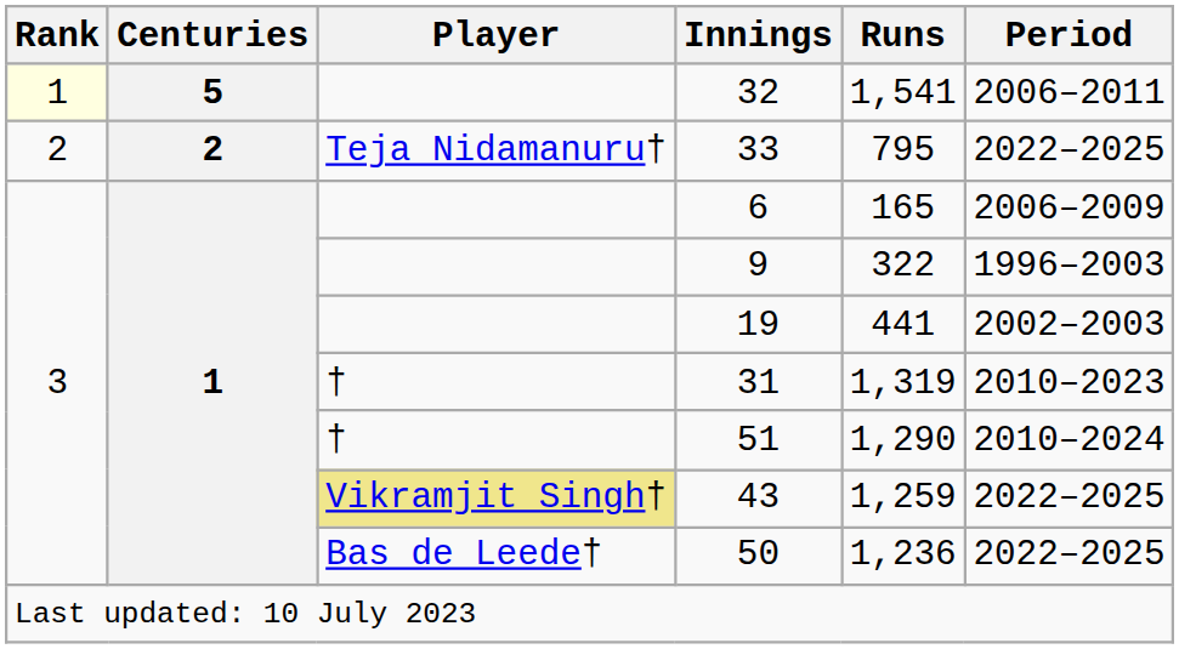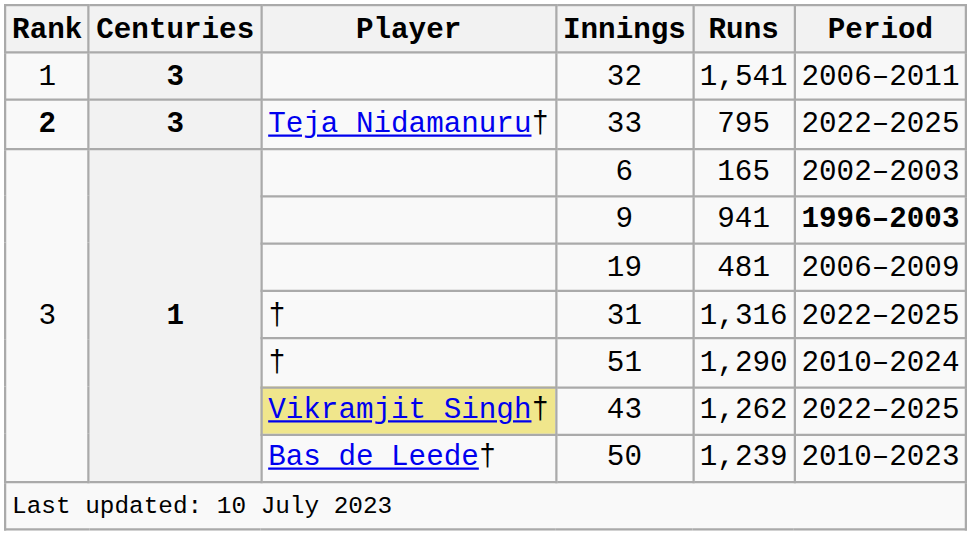32 | Rank: lightyellow background -> no background
32 | Centuries: 5 -> 3
33 | Rank: normal -> bold
33 | Centuries: 2 -> 3
6 | Period: 2006–2009 -> 2002–2003
9 | Runs: 322 -> 941
9 | Period: normal -> bold
19 | Runs: 441 -> 481
19 | Period: 2002–2003 -> 2006–2009
31 | Runs: 1,319 -> 1,316
31 | Period: 2010–2023 -> 2022–2025
43 | Runs: 1,259 -> 1,262
50 | Runs: 1,236 -> 1,239
50 | Period: 2022–2025 -> 2010–2023
